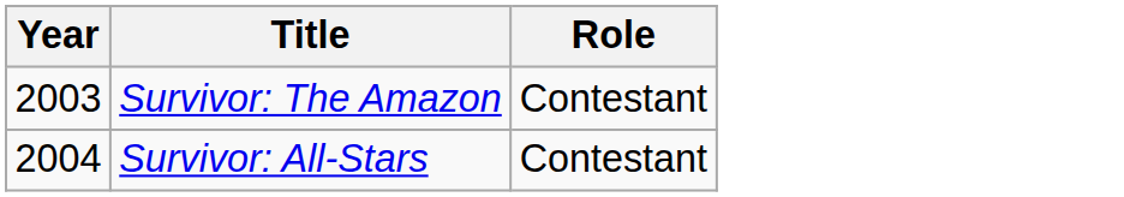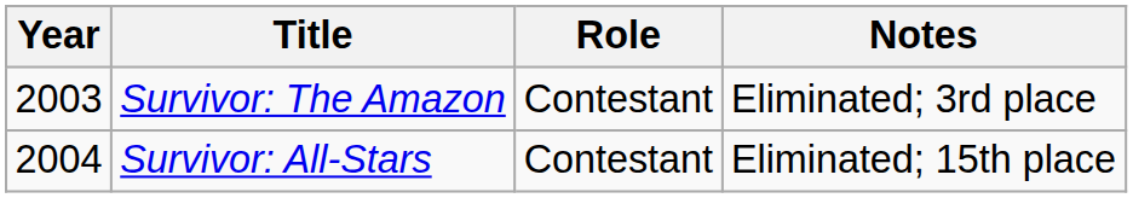+ column: Notes | Eliminated; 3rd place | Eliminated; 15th place
